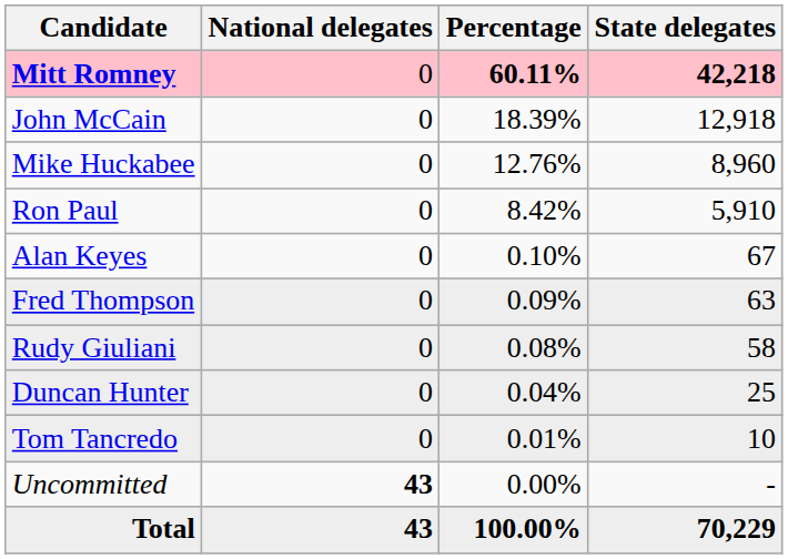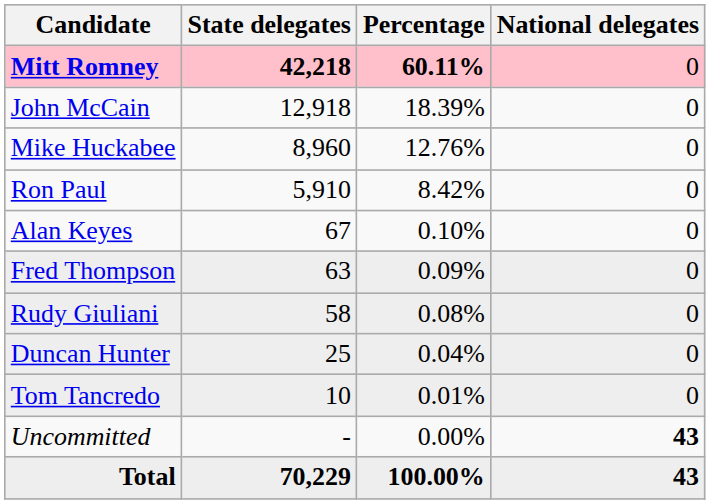columns swapped: State delegates <-> National delegates
